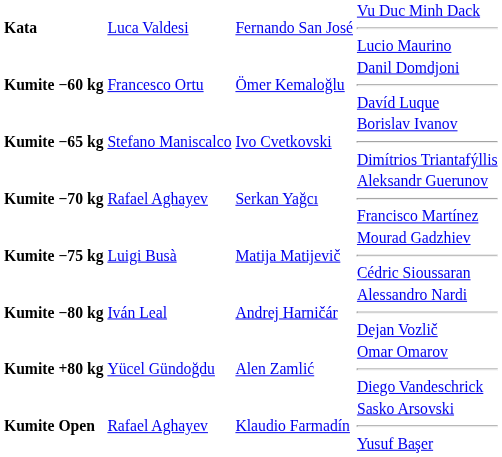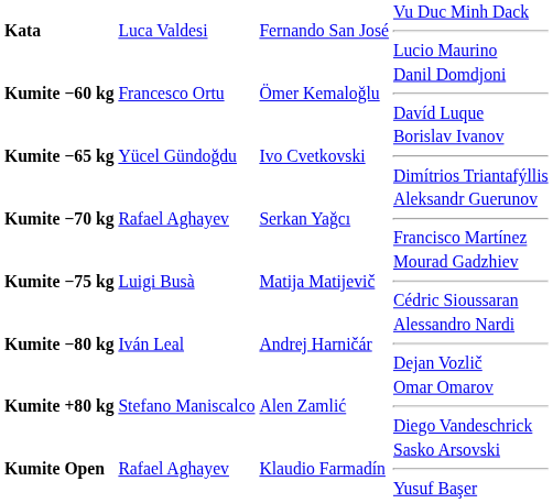Kumite −65 kg | column 2: Stefano Maniscalco -> Yücel Gündoğdu
Kumite +80 kg | column 2: Yücel Gündoğdu -> Stefano Maniscalco
